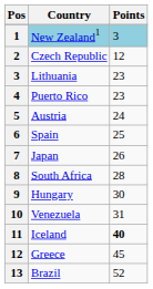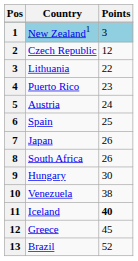Lithuania | Points: 23 -> 22
South Africa | Points: 28 -> 26
Venezuela | Points: 31 -> 38
